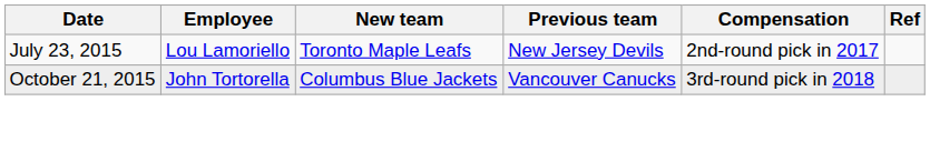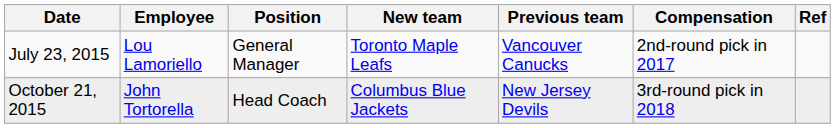+ column: Position | General Manager | Head Coach
July 23, 2015 | Previous team: New Jersey Devils -> Vancouver Canucks
October 21, 2015 | Previous team: Vancouver Canucks -> New Jersey Devils
